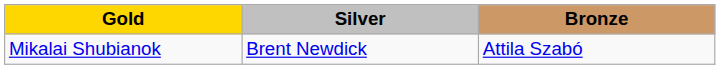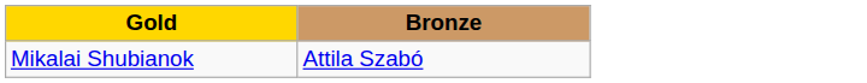- column: Silver | Brent Newdick
